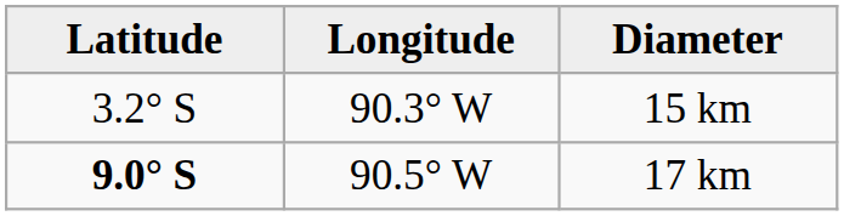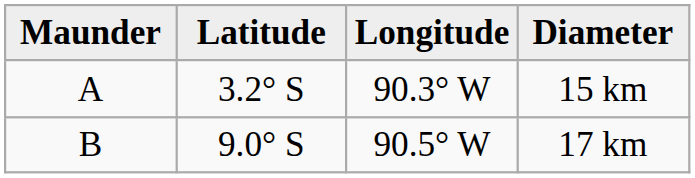+ column: Maunder | A | B
17 km | Latitude: bold -> normal
